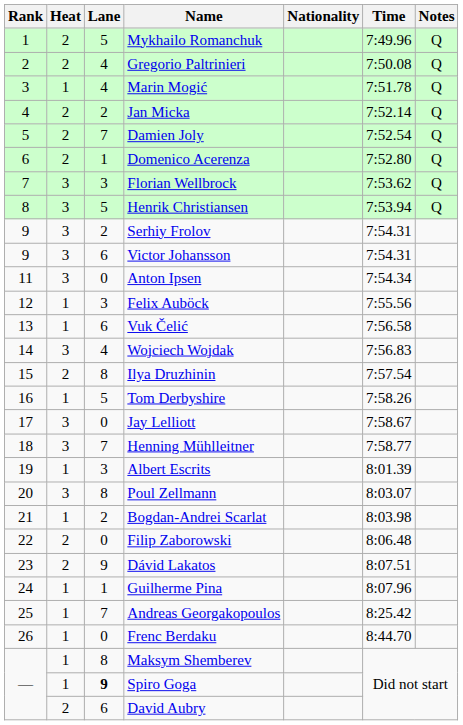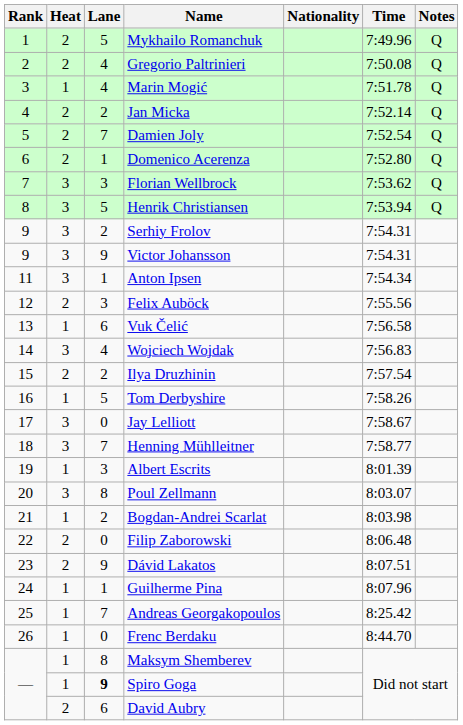Victor Johansson | Lane: 6 -> 9
Anton Ipsen | Lane: 0 -> 1
Felix Auböck | Heat: 1 -> 2
Ilya Druzhinin | Lane: 8 -> 2
